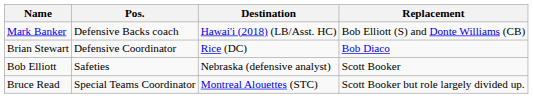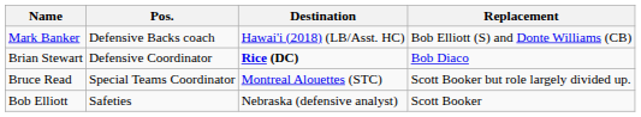Brian Stewart | Destination: normal -> bold
rows swapped: Bruce Read <-> Bob Elliott
